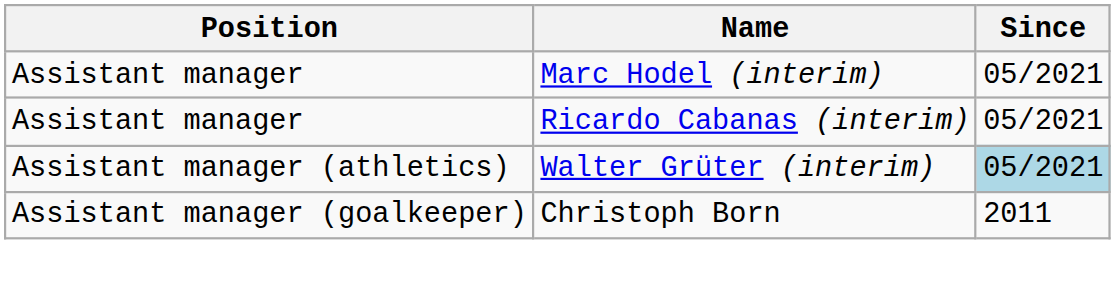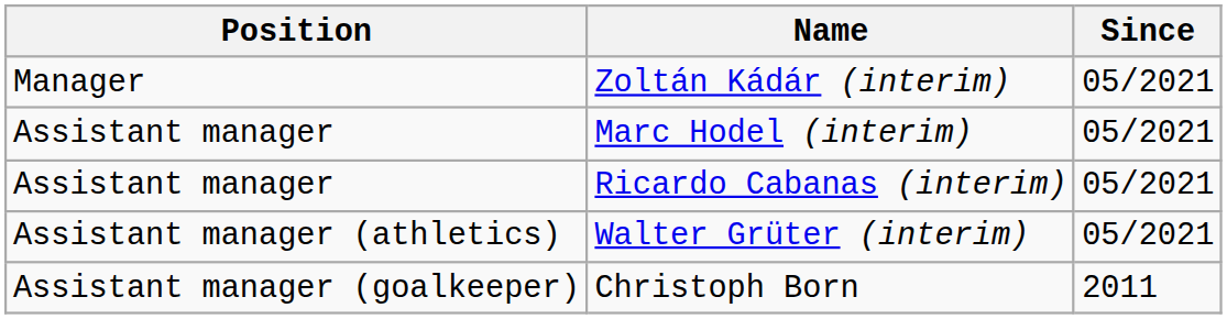+ row: Manager | Zoltán Kádár (interim) | 05/2021
Walter Grüter (interim) | Since: lightblue background -> no background
